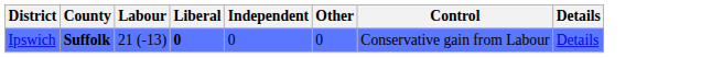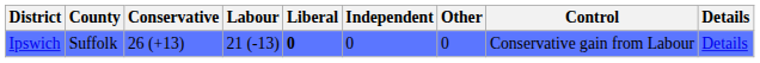+ column: Conservative | 26 (+13)
Ipswich | County: bold -> normal
